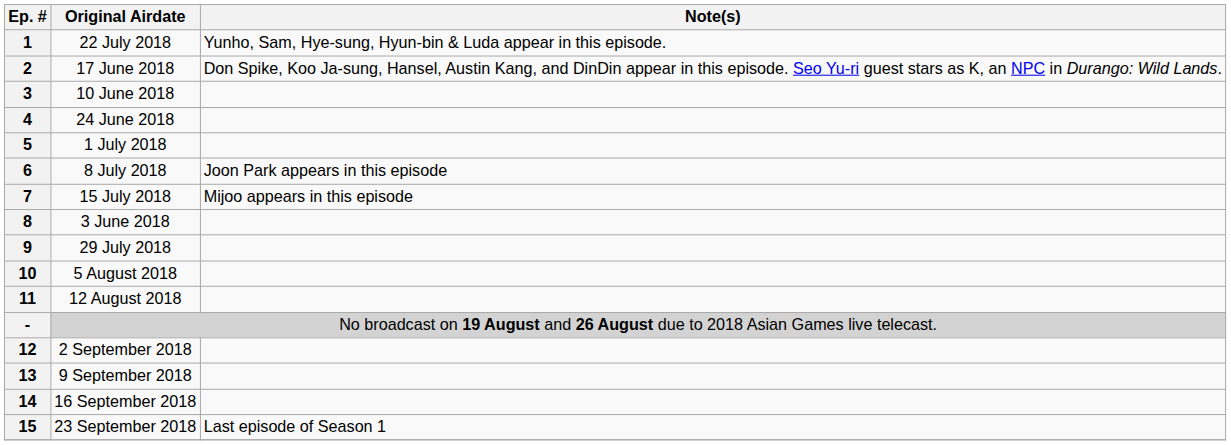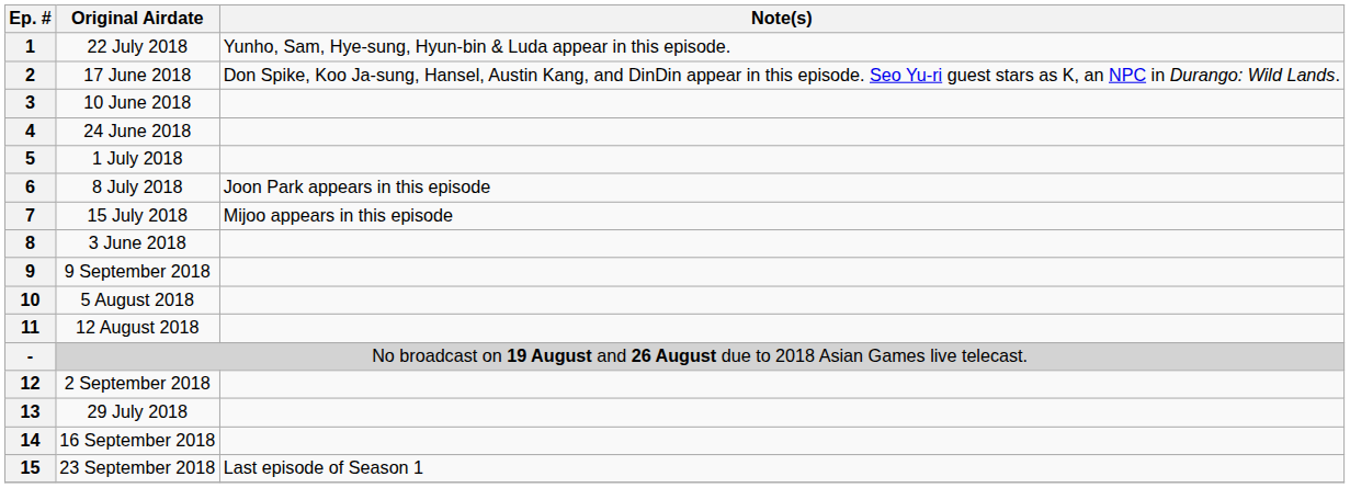9 | Original Airdate: 29 July 2018 -> 9 September 2018
13 | Original Airdate: 9 September 2018 -> 29 July 2018
